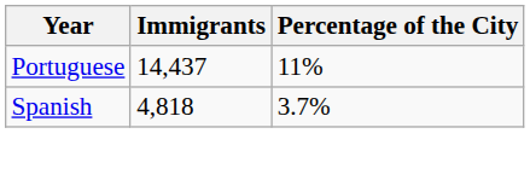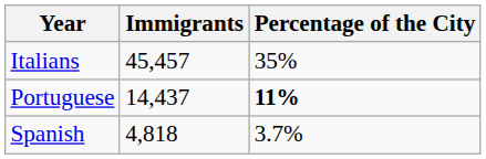+ row: Italians | 45,457 | 35%
Portuguese | Percentage of the City: normal -> bold
